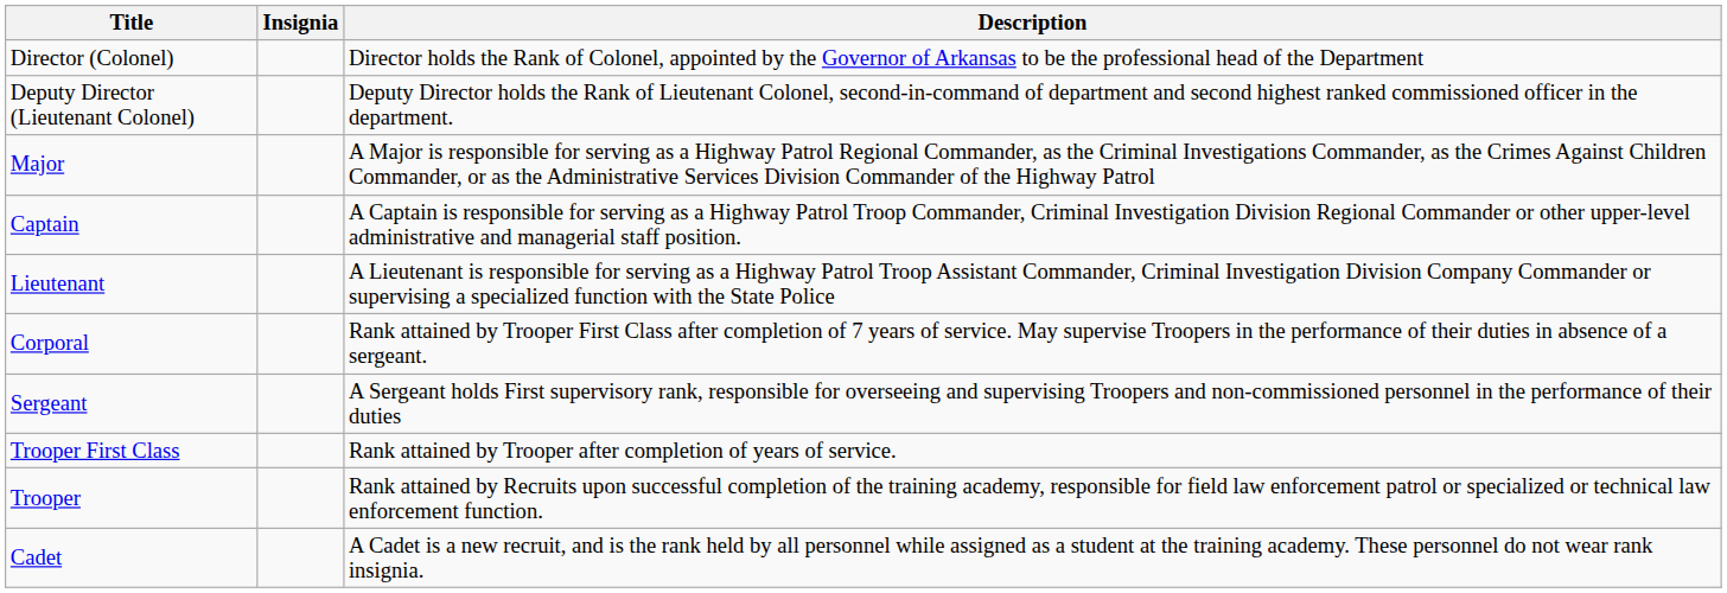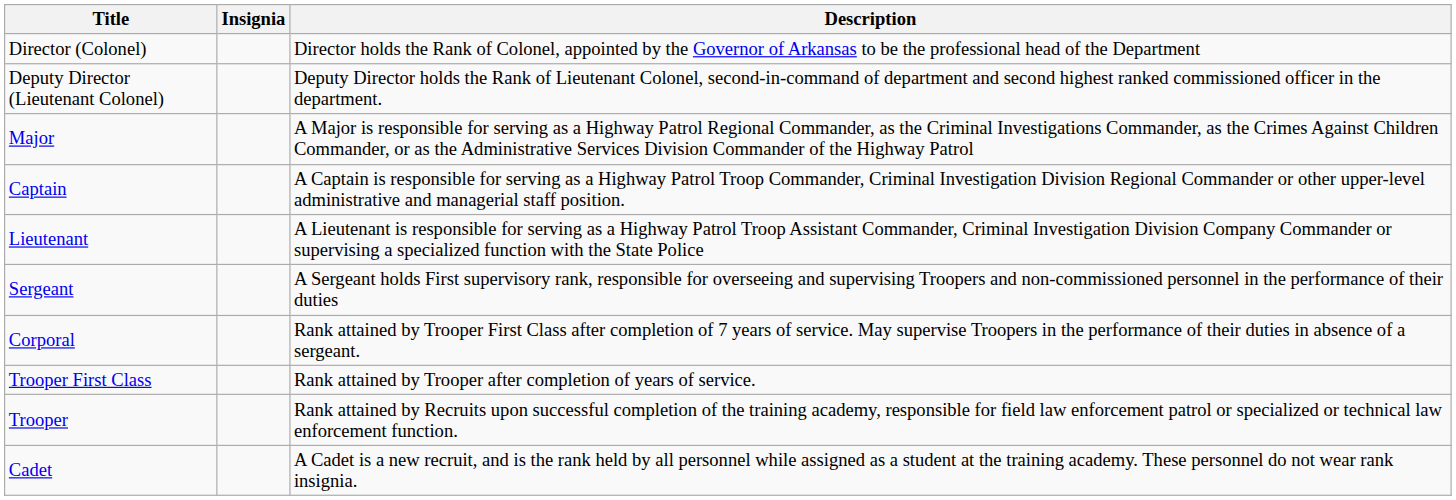rows swapped: Sergeant <-> Corporal
